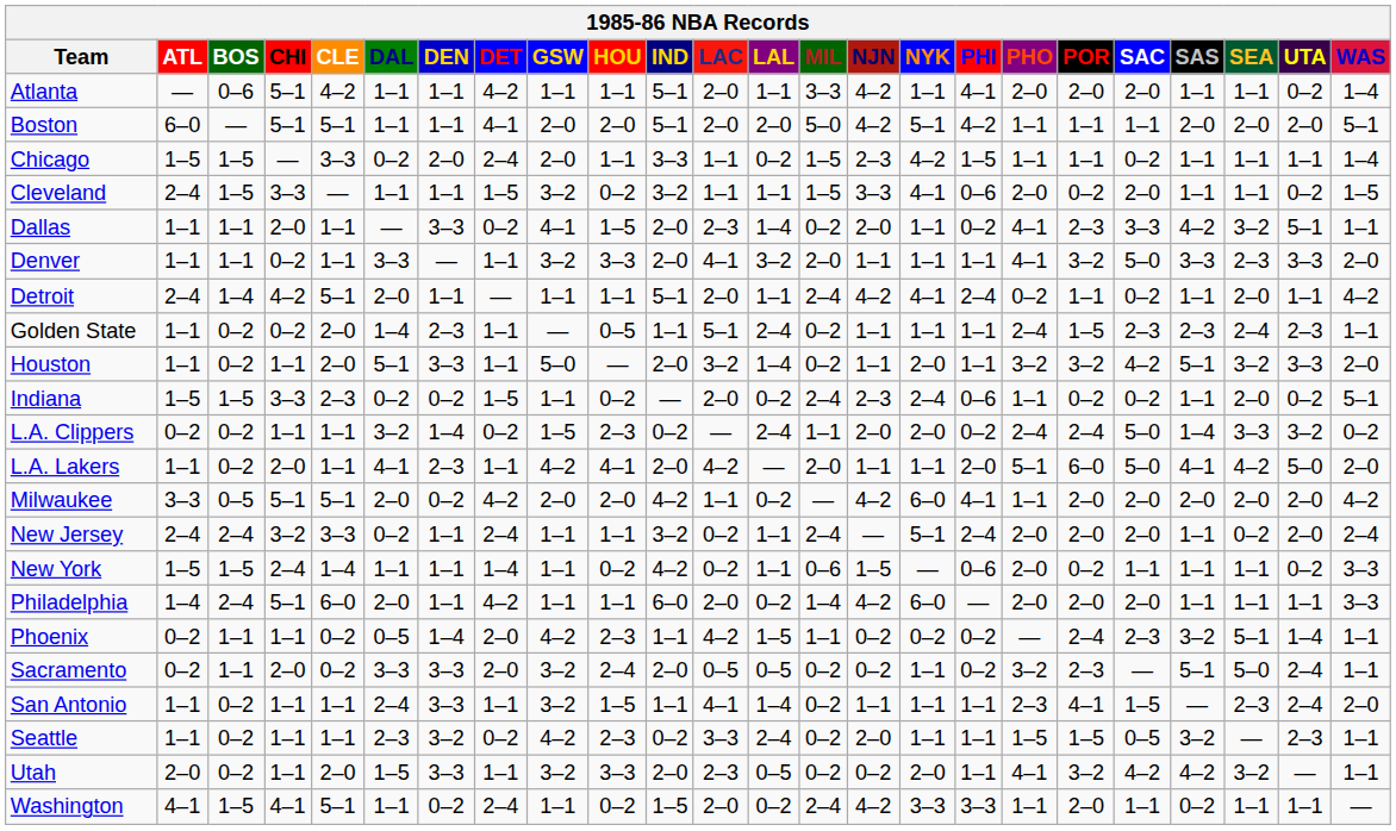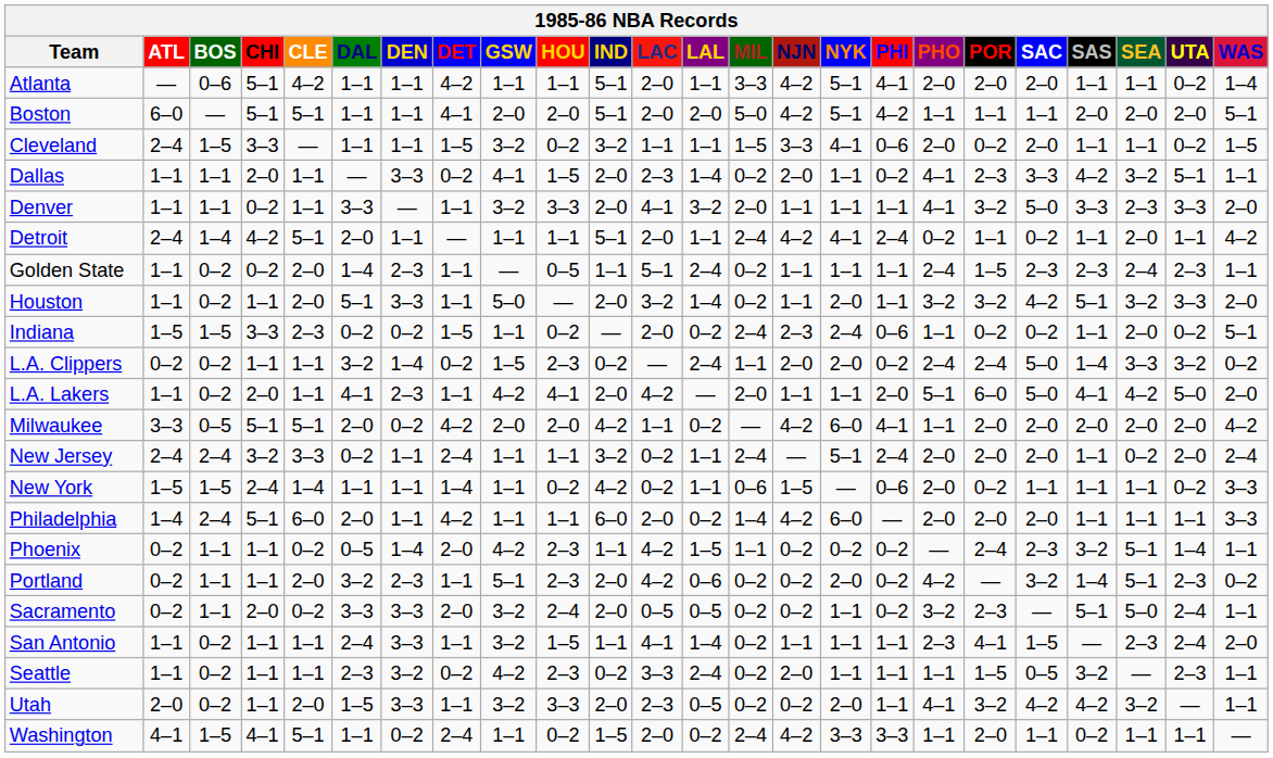Atlanta | NYK: 1–1 -> 5–1
- row: Chicago | 1–5 | 1–5 | — | 3–3 | 0–2 | 2–0 | 2–4 | 2–0 | 1–1 | 3–3 | 1–1 | 0–2 | 1–5 | 2–3 | 4–2 | 1–5 | 1–1 | 1–1 | 0–2 | 1–1 | 1–1 | 1–1 | 1–4
+ row: Portland | 0–2 | 1–1 | 1–1 | 2–0 | 3–2 | 2–3 | 1–1 | 5–1 | 2–3 | 2–0 | 4–2 | 0–6 | 0–2 | 0–2 | 2–0 | 0–2 | 4–2 | — | 3–2 | 1–4 | 5–1 | 2–3 | 0–2
Seattle | PHO: 1–5 -> 1–1
